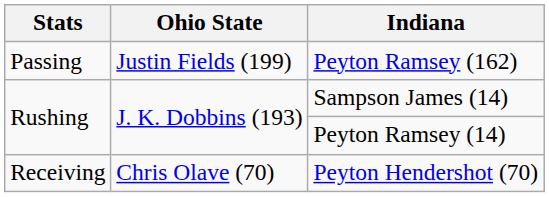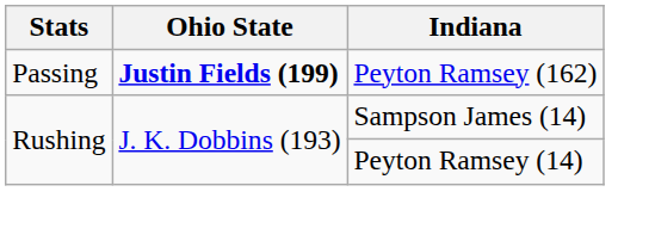Peyton Ramsey (162) | Ohio State: normal -> bold
- row: Receiving | Chris Olave (70) | Peyton Hendershot (70)
